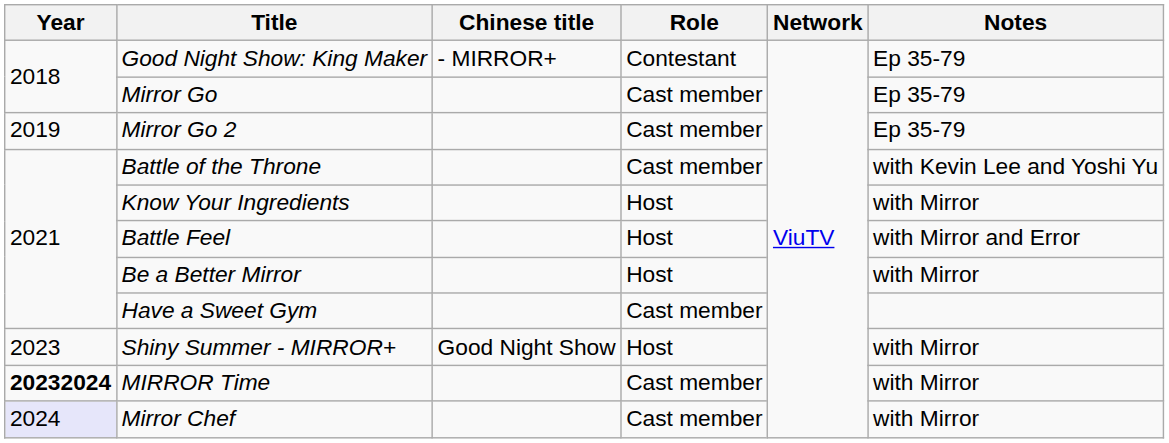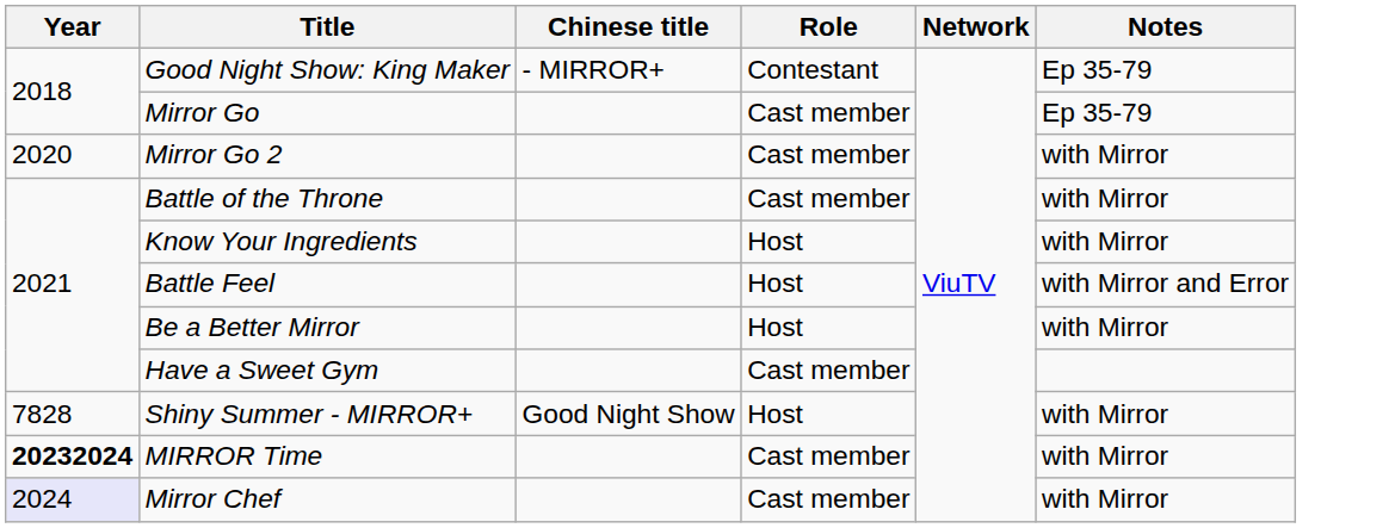Mirror Go 2 | Year: 2019 -> 2020
Mirror Go 2 | Notes: Ep 35-79 -> with Mirror
Battle of the Throne | Notes: with Kevin Lee and Yoshi Yu -> with Mirror
Shiny Summer - MIRROR+ | Year: 2023 -> 7828
